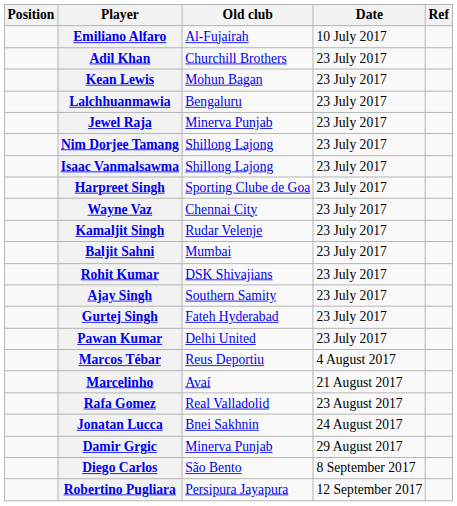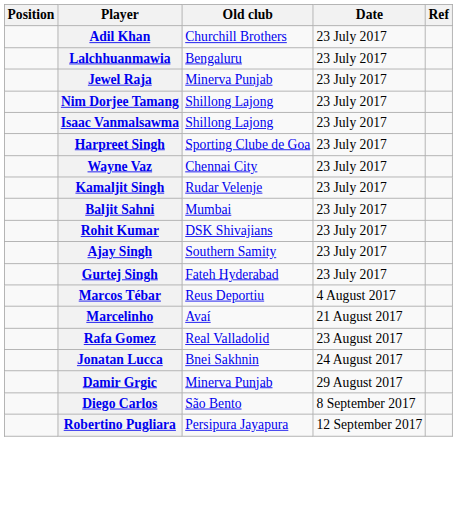- row: Emiliano Alfaro | Al-Fujairah | 10 July 2017
- row: Kean Lewis | Mohun Bagan | 23 July 2017
- row: Pawan Kumar | Delhi United | 23 July 2017
